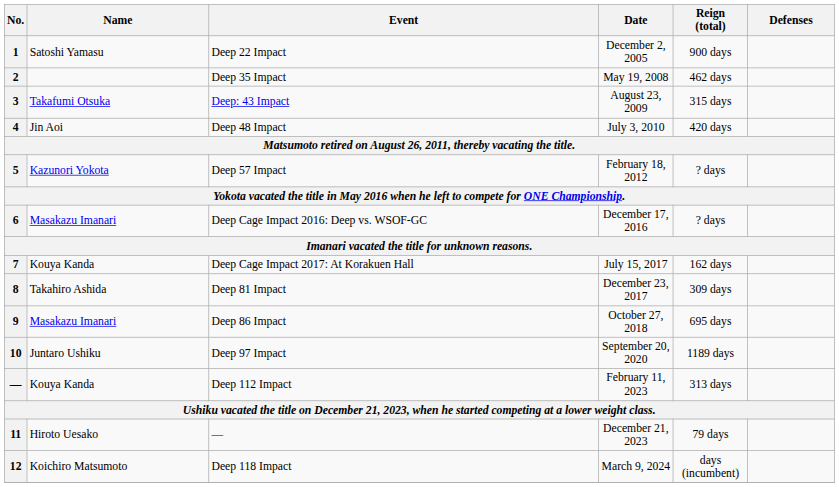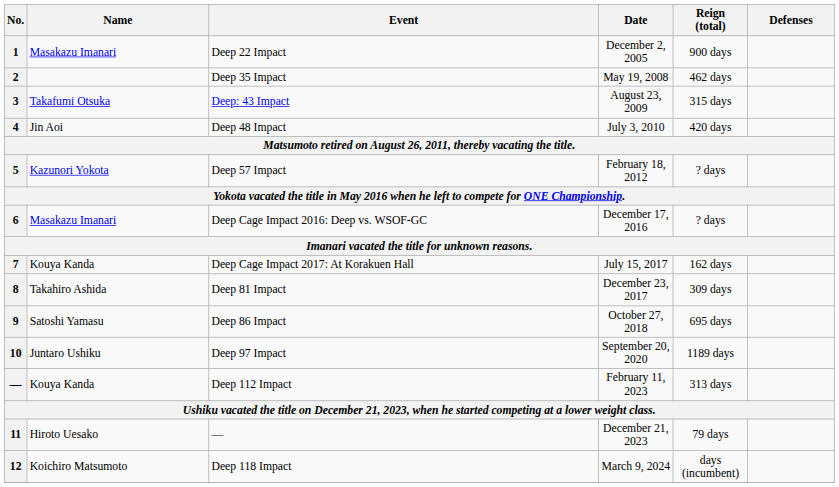1 | Name: Satoshi Yamasu -> Masakazu Imanari
9 | Name: Masakazu Imanari -> Satoshi Yamasu
